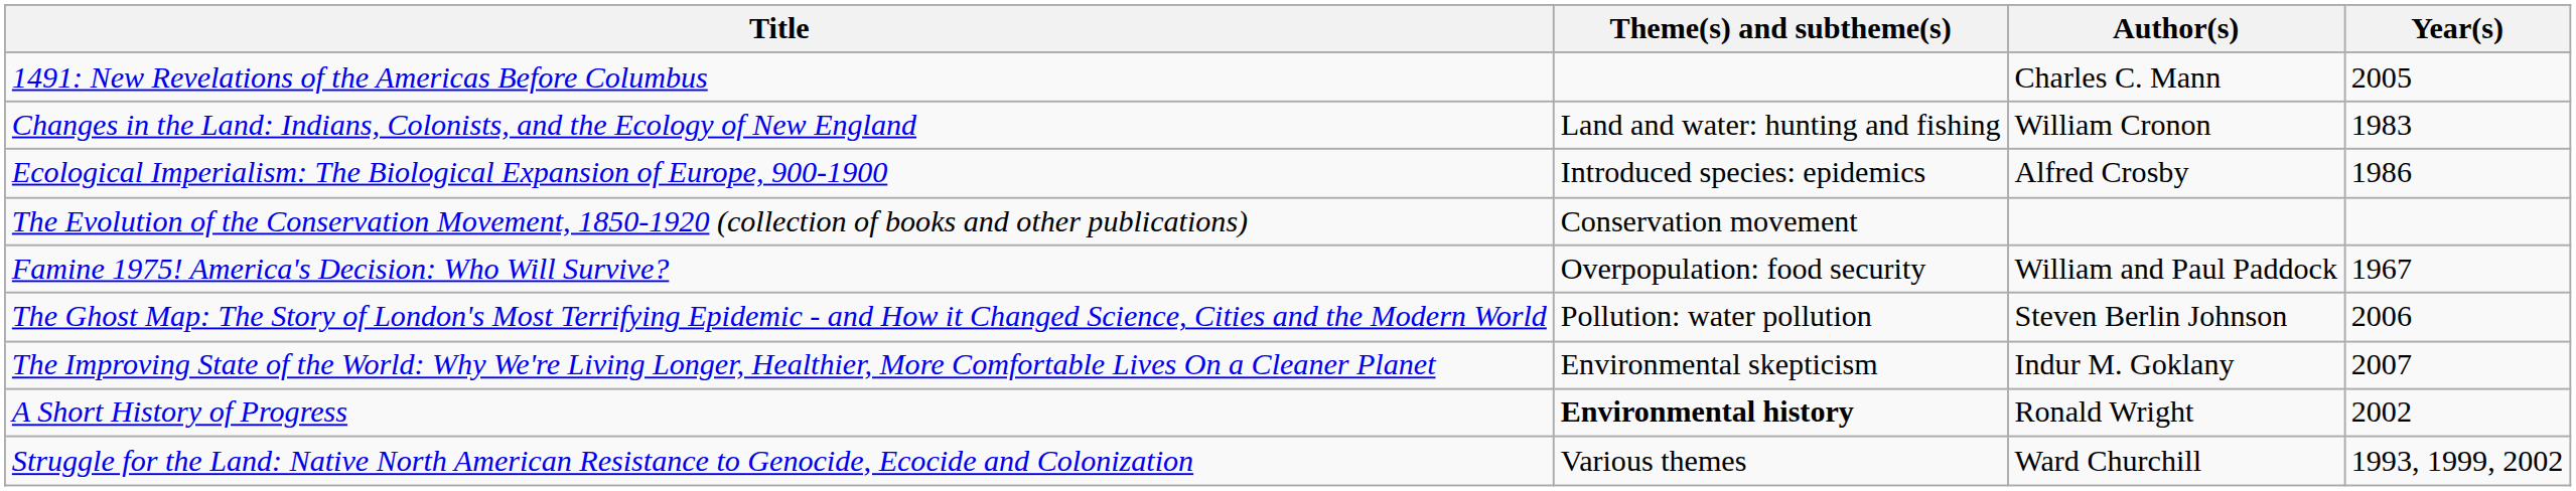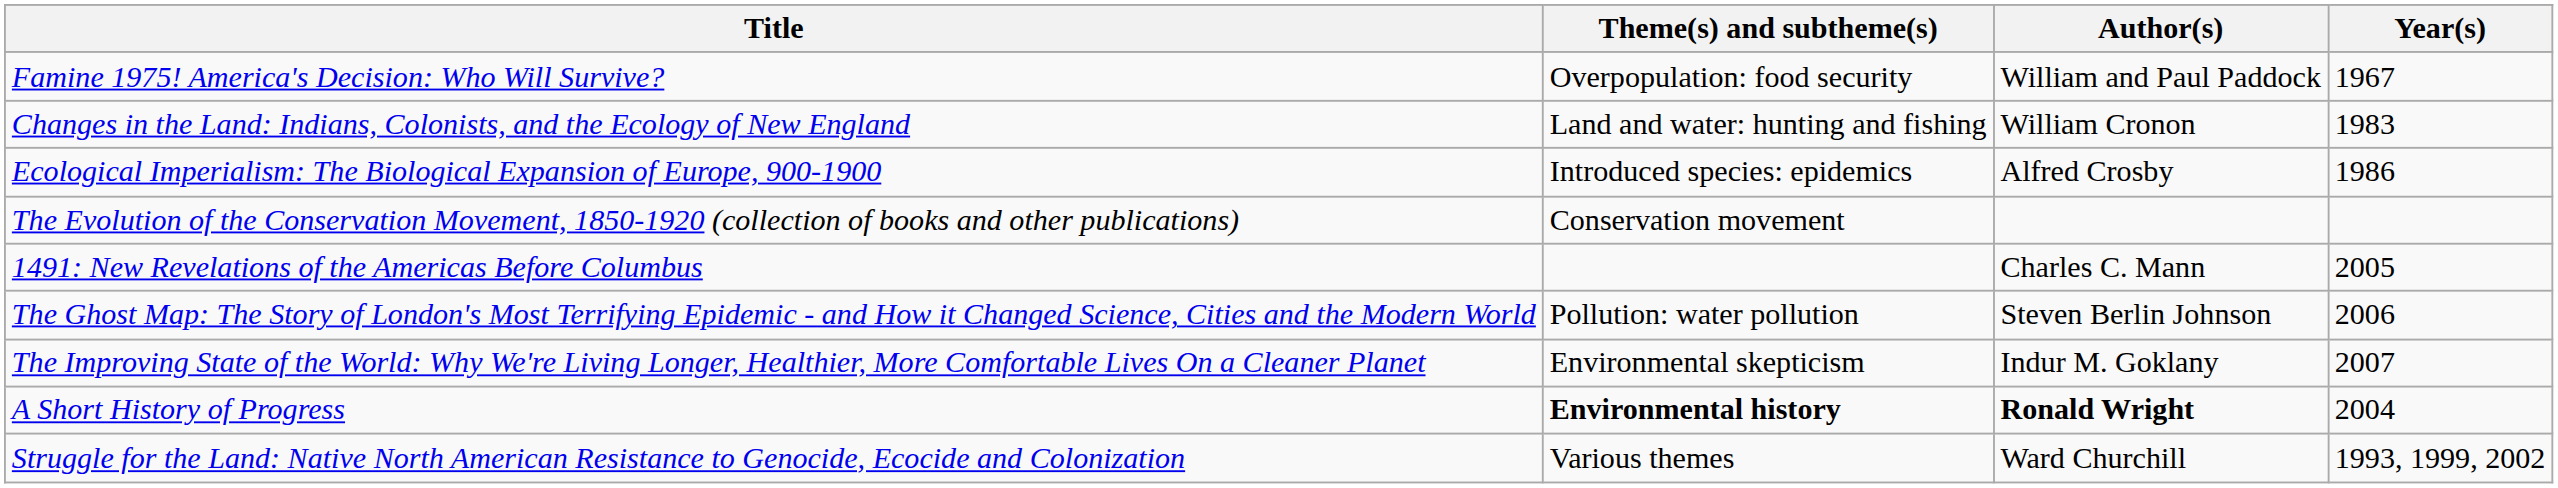rows swapped: 1491: New Revelations of the Americas Before Columbus <-> Famine 1975! America's Decision: Who Will Survive?
A Short History of Progress | Author(s): normal -> bold
A Short History of Progress | Year(s): 2002 -> 2004
